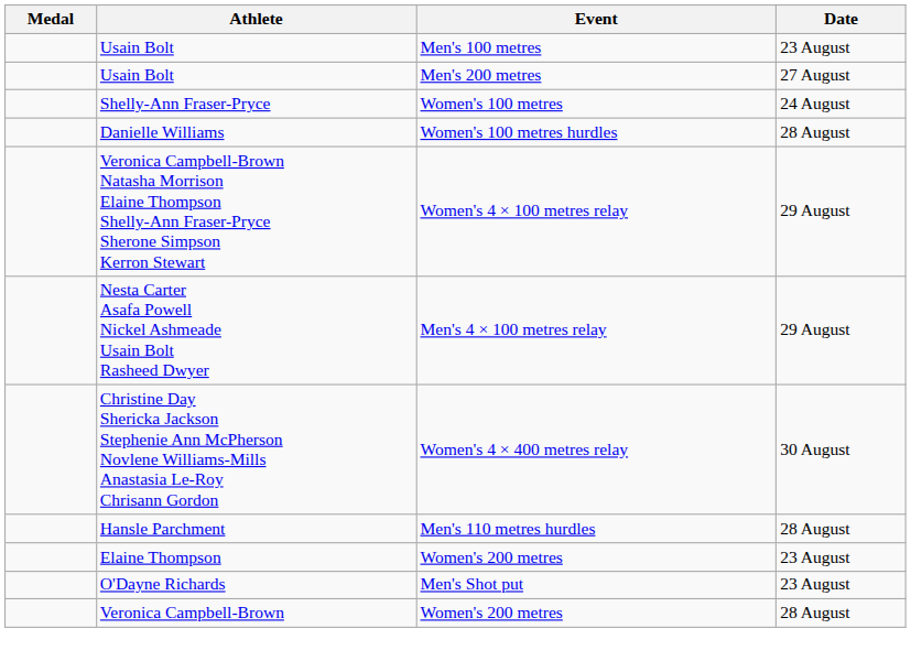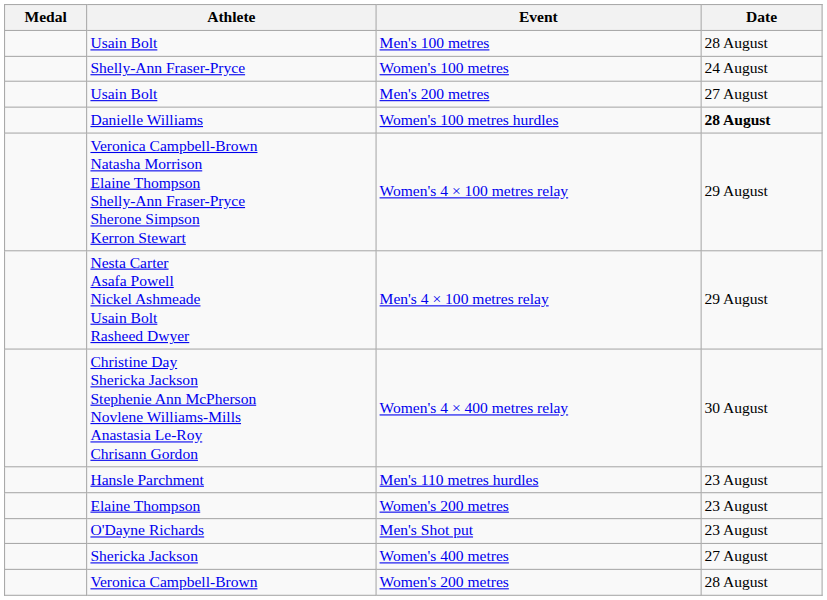Usain Bolt / Men's 100 metres | Date: 23 August -> 28 August
rows swapped: Shelly-Ann Fraser-Pryce <-> Usain Bolt / Men's 200 metres
Danielle Williams | Date: normal -> bold
Hansle Parchment | Date: 28 August -> 23 August
+ row: Shericka Jackson | Women's 400 metres | 27 August
